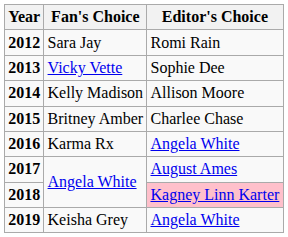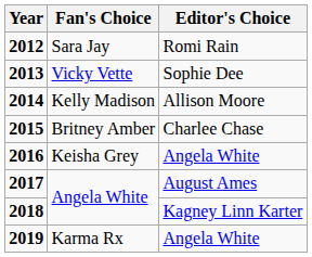2016 | Fan's Choice: Karma Rx -> Keisha Grey
2018 | Editor's Choice: pink background -> no background
2019 | Fan's Choice: Keisha Grey -> Karma Rx
